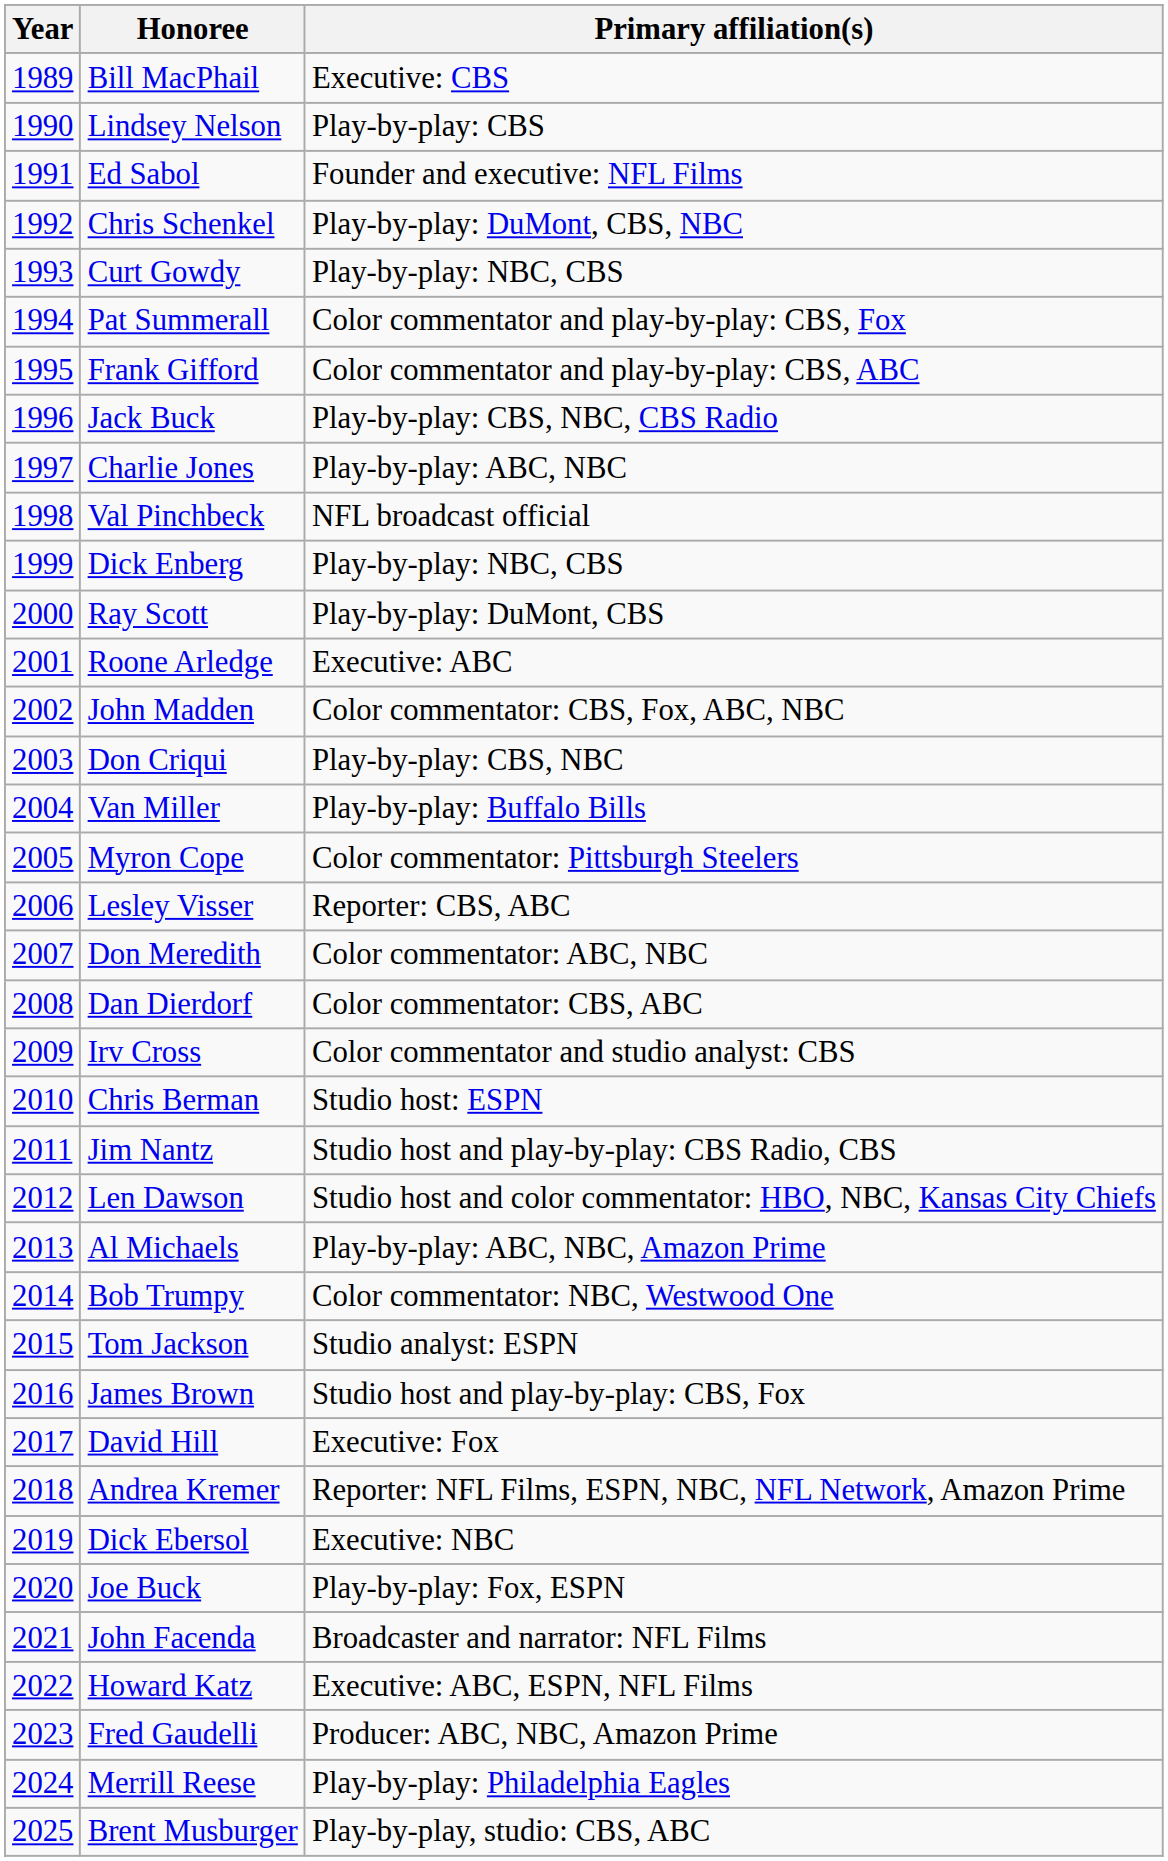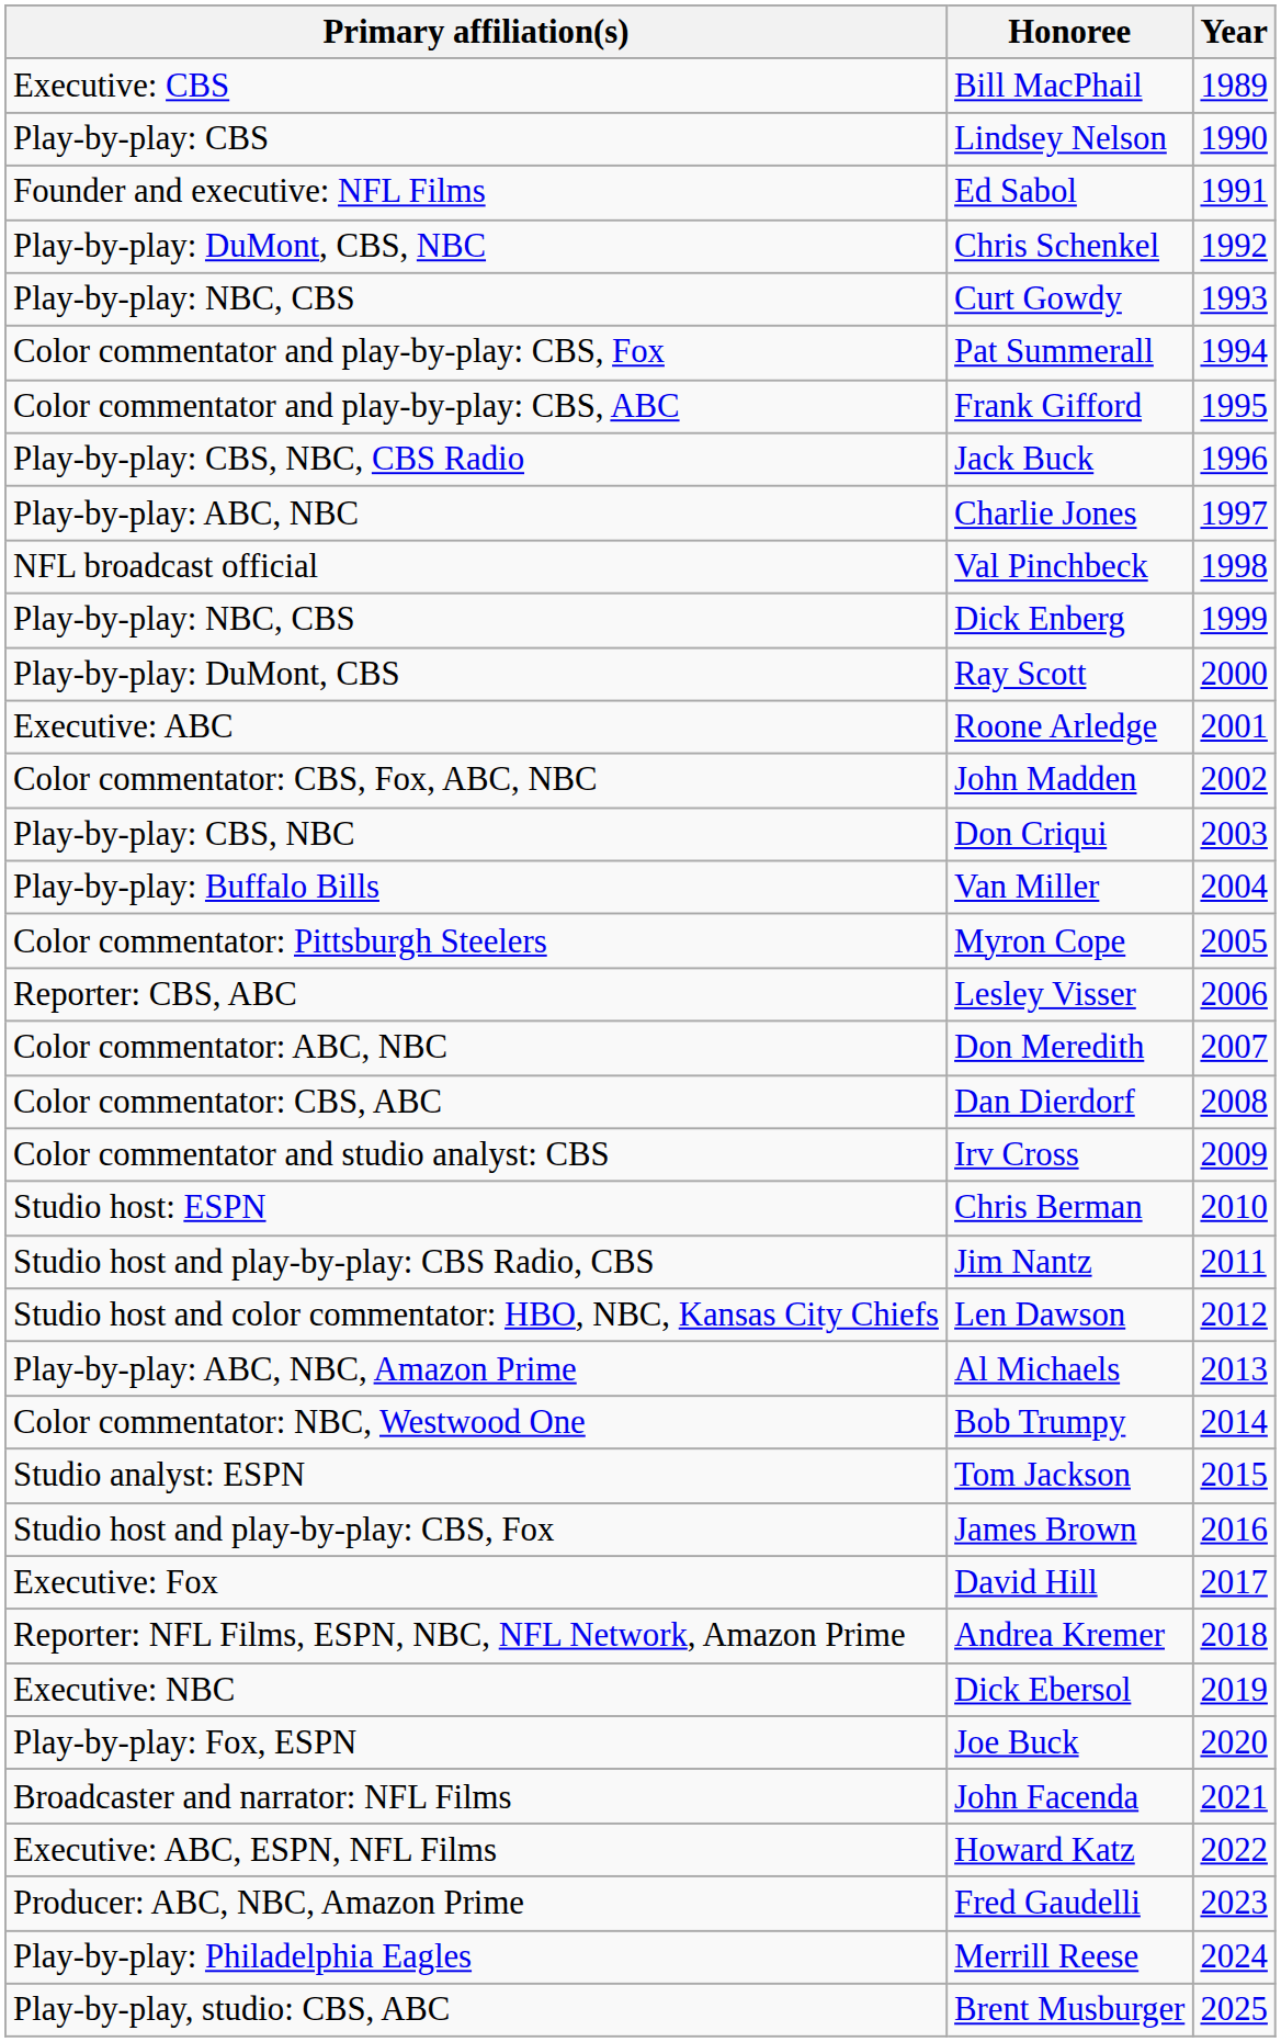columns swapped: Year <-> Primary affiliation(s)
